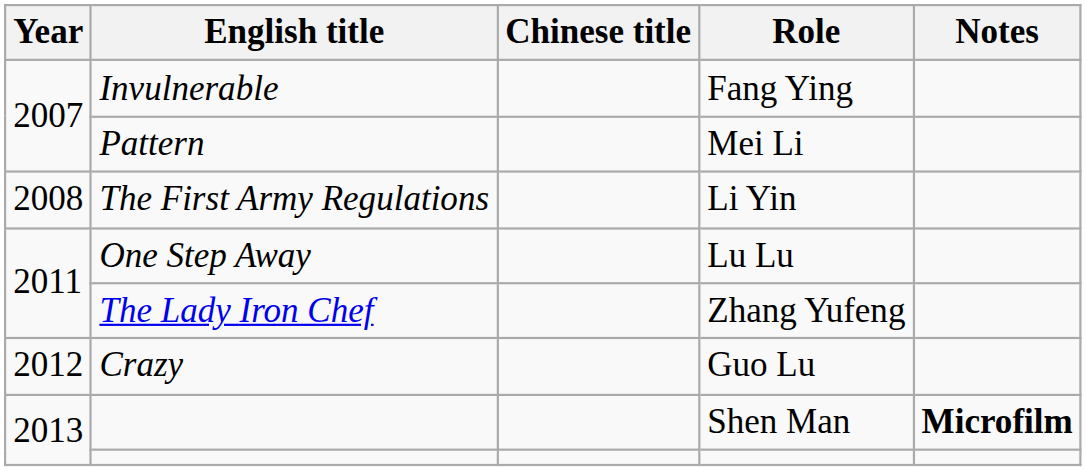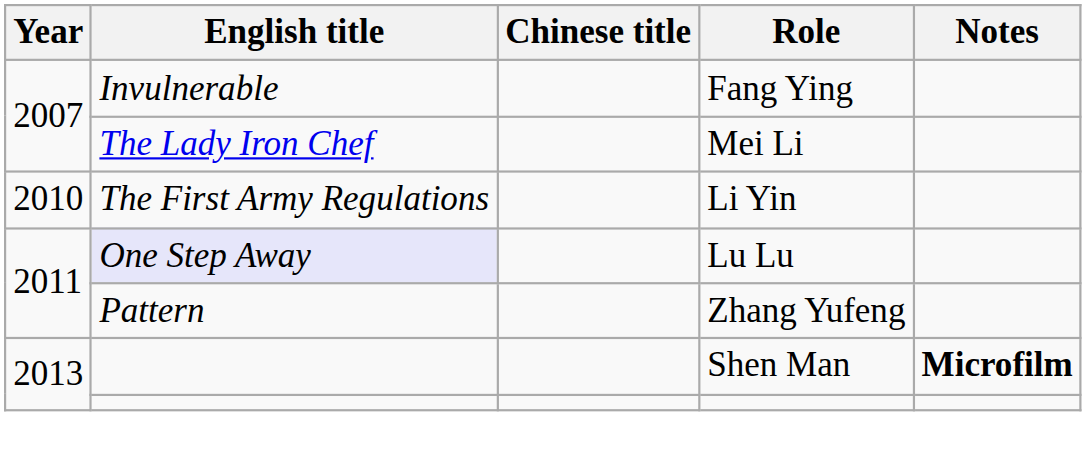Mei Li | English title: Pattern -> The Lady Iron Chef
Li Yin | Year: 2008 -> 2010
Lu Lu | English title: no background -> lavender background
Zhang Yufeng | English title: The Lady Iron Chef -> Pattern
- row: 2012 | Crazy | Guo Lu
